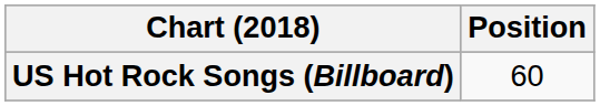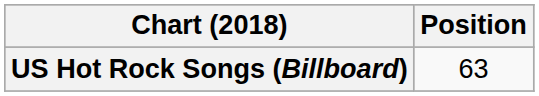US Hot Rock Songs (Billboard) | Position: 60 -> 63
